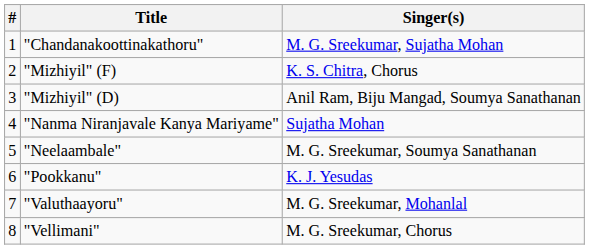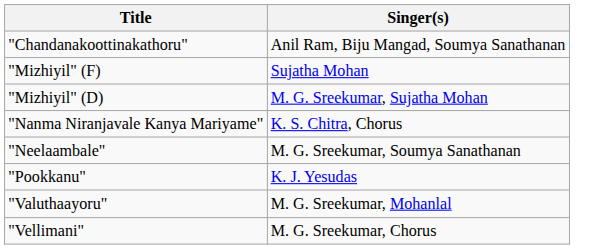- column: # | 1 | 2 | 3 | 4 | 5 | 6 | 7 | 8
"Chandanakoottinakathoru" | Singer(s): M. G. Sreekumar, Sujatha Mohan -> Anil Ram, Biju Mangad, Soumya Sanathanan
"Mizhiyil" (F) | Singer(s): K. S. Chitra, Chorus -> Sujatha Mohan
"Mizhiyil" (D) | Singer(s): Anil Ram, Biju Mangad, Soumya Sanathanan -> M. G. Sreekumar, Sujatha Mohan
"Nanma Niranjavale Kanya Mariyame" | Singer(s): Sujatha Mohan -> K. S. Chitra, Chorus
